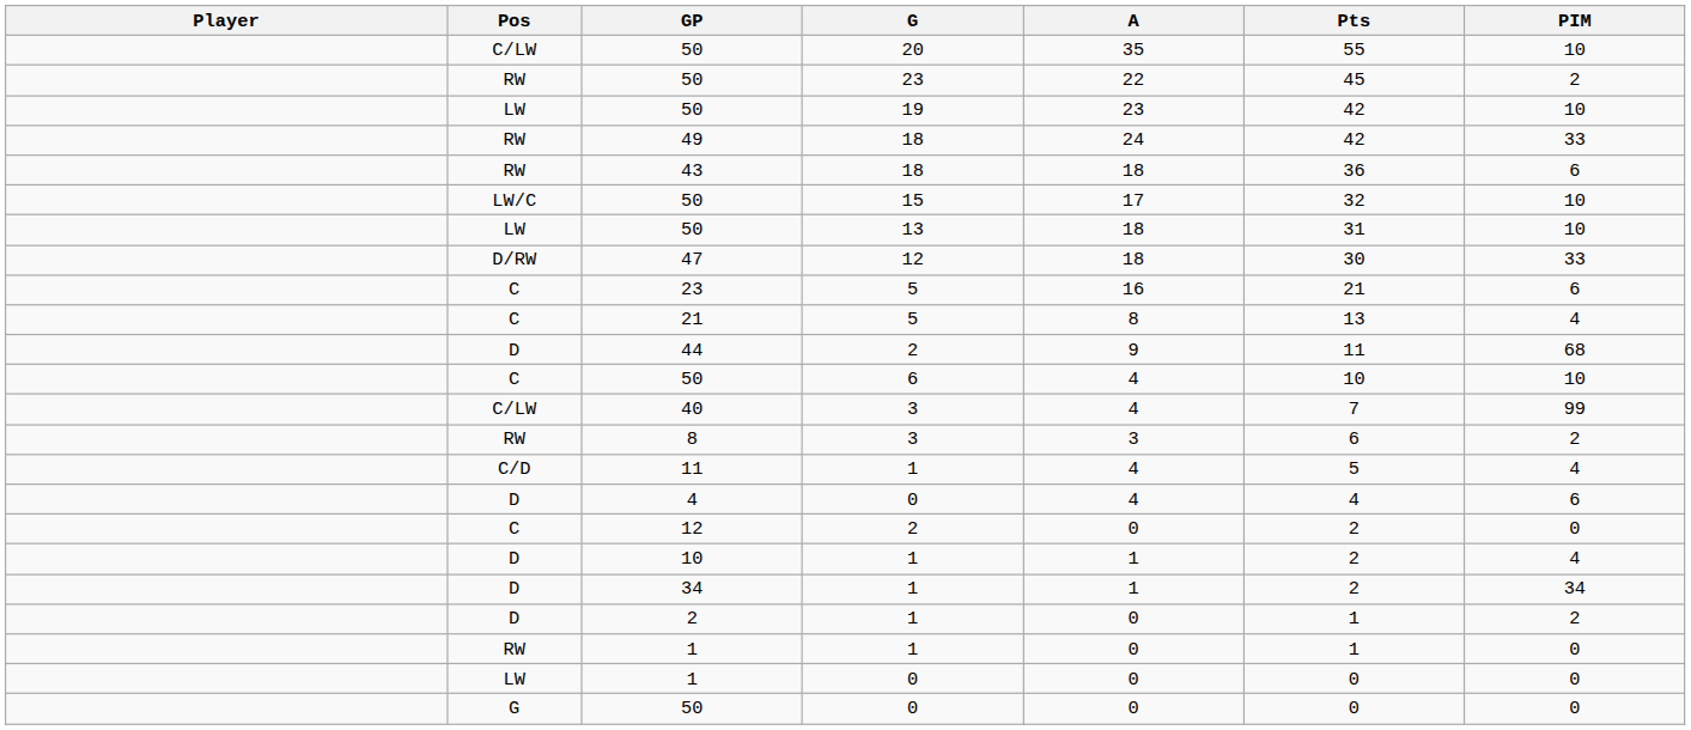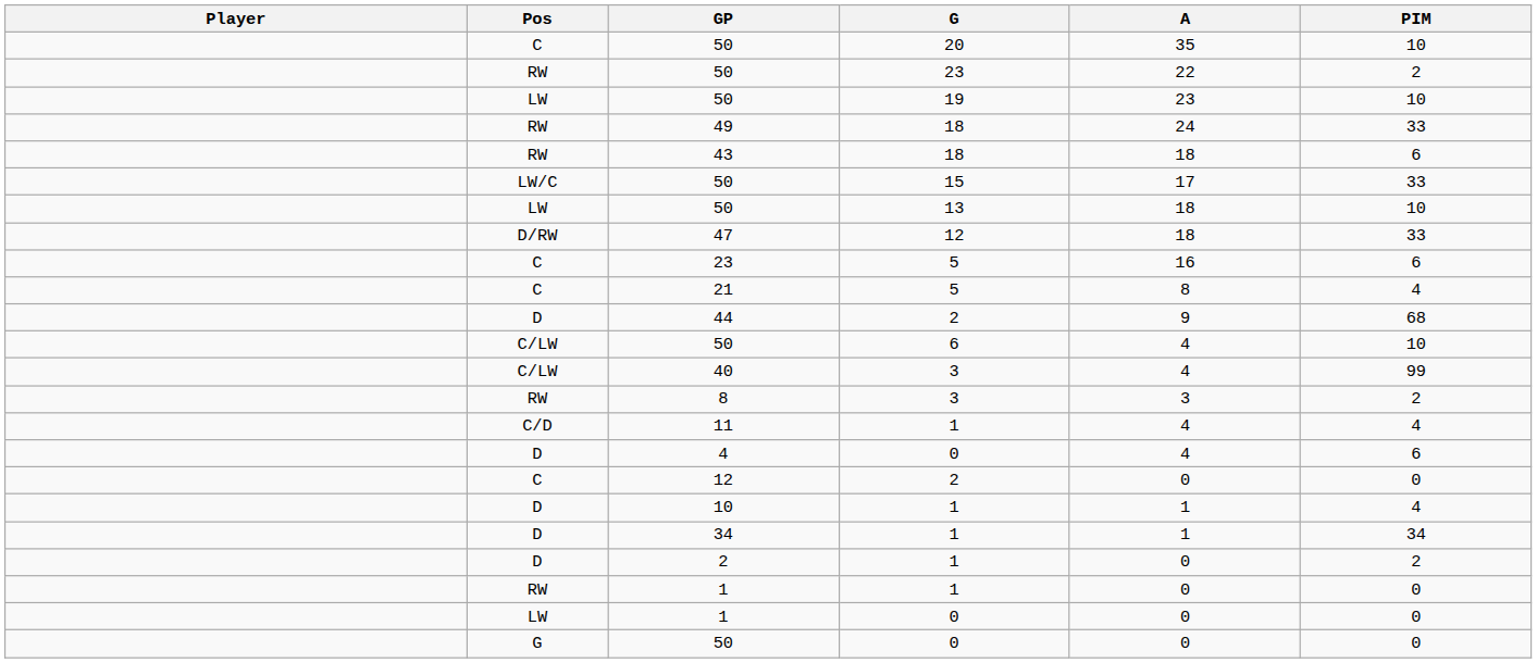- column: Pts | 55 | 45 | 42 | 42 | 36 | 32 | 31 | 30 | 21 | 13 | 11 | 10 | 7 | 6 | 5 | 4 | 2 | 2 | 2 | 1 | 1 | 0 | 0
50 / 20 | Pos: C/LW -> C
50 / 15 | PIM: 10 -> 33
50 / 6 | Pos: C -> C/LW
